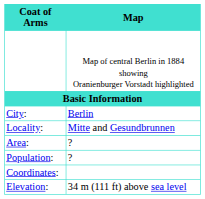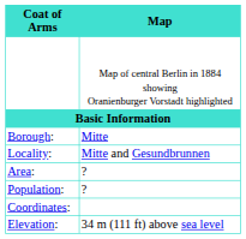- row: City: | Berlin
+ row: Borough: | Mitte
